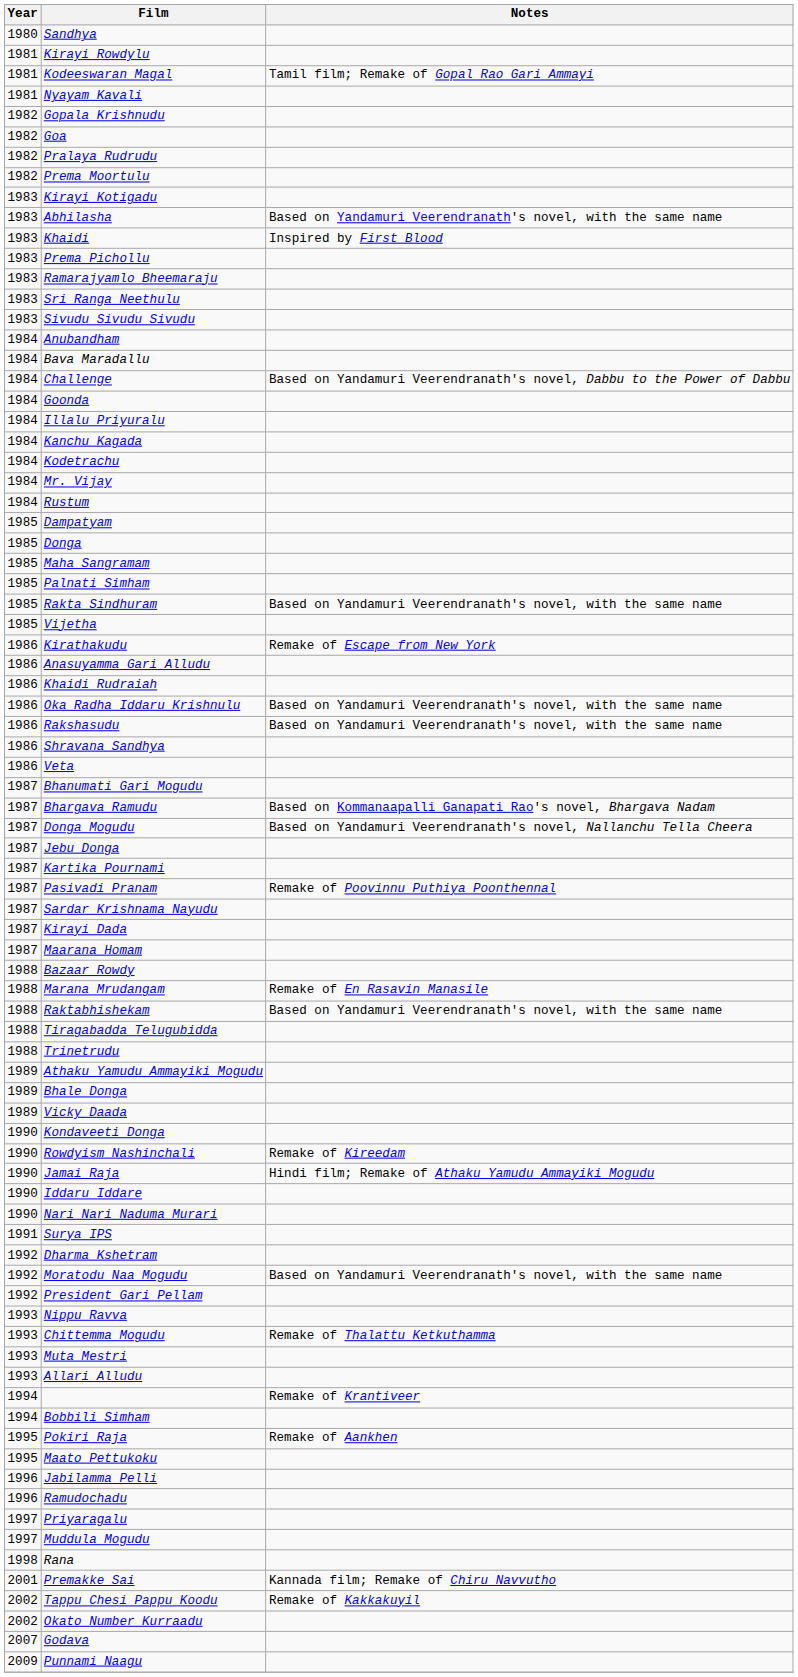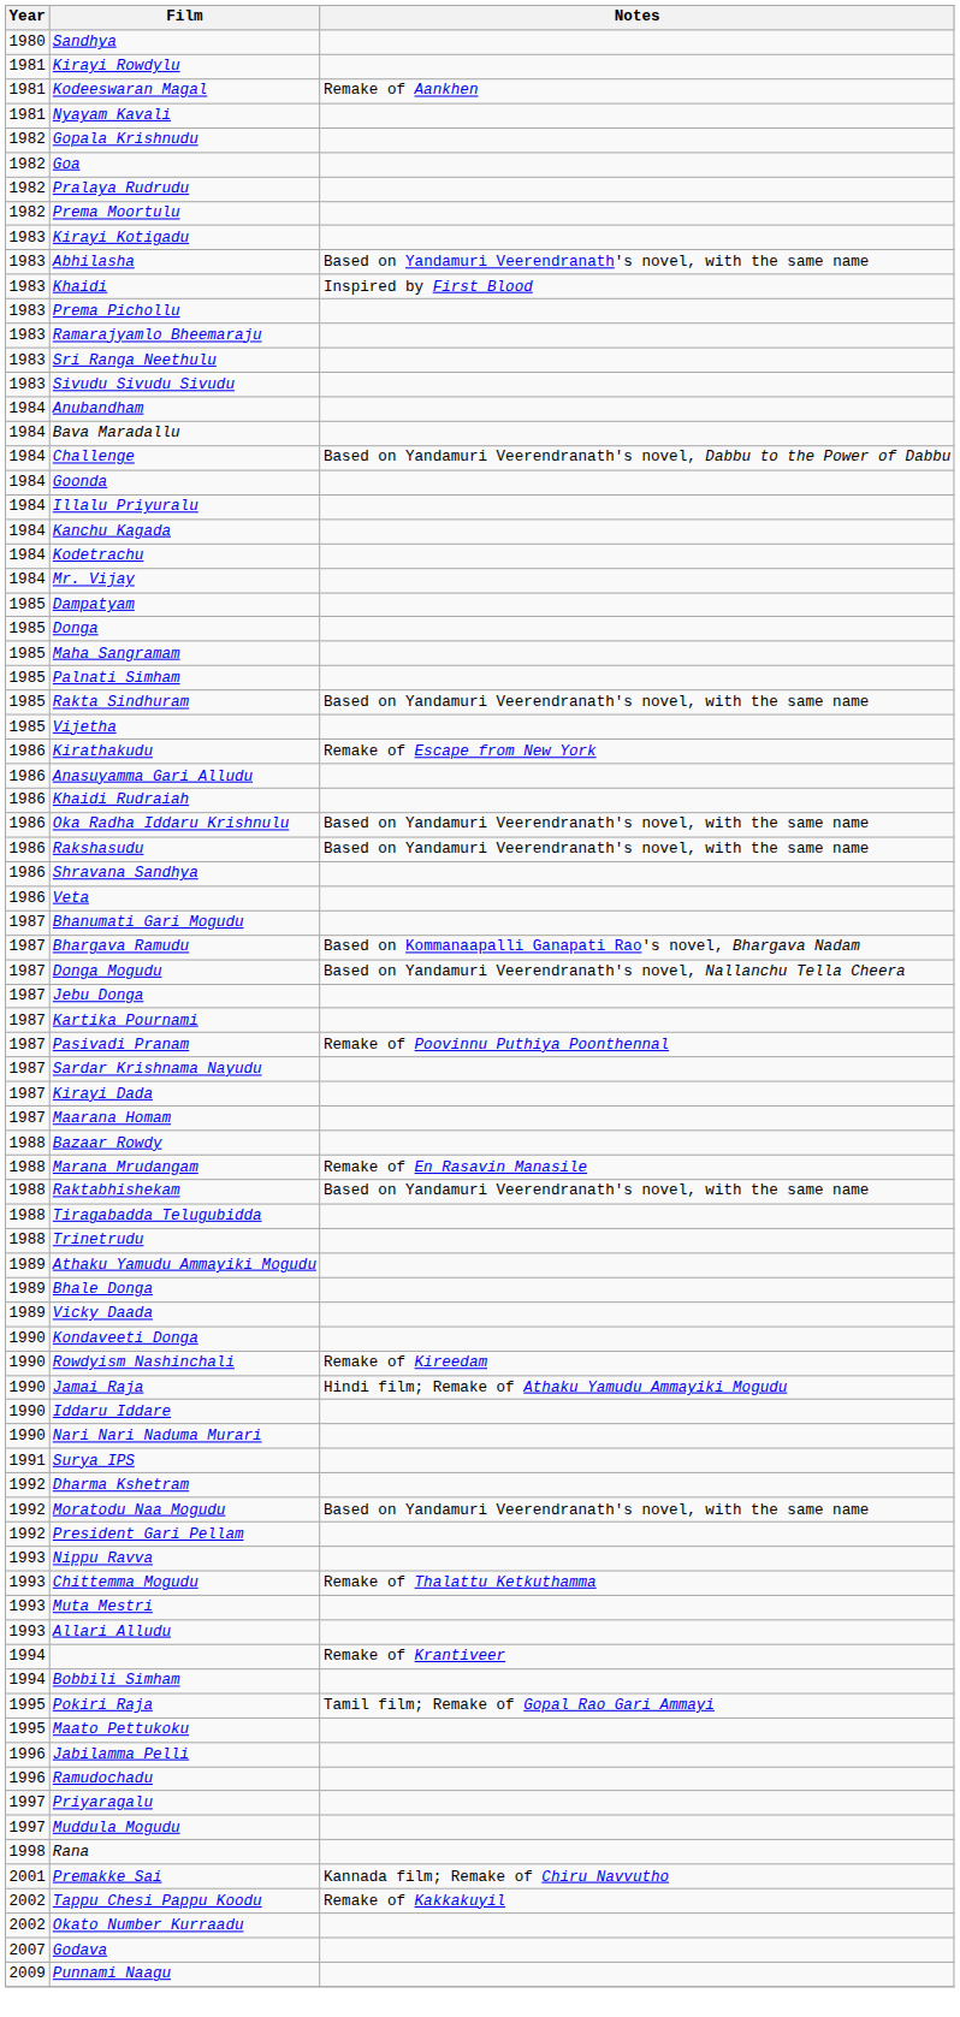Kodeeswaran Magal | Notes: Tamil film; Remake of Gopal Rao Gari Ammayi -> Remake of Aankhen
- row: 1984 | Rustum
Pokiri Raja | Notes: Remake of Aankhen -> Tamil film; Remake of Gopal Rao Gari Ammayi
